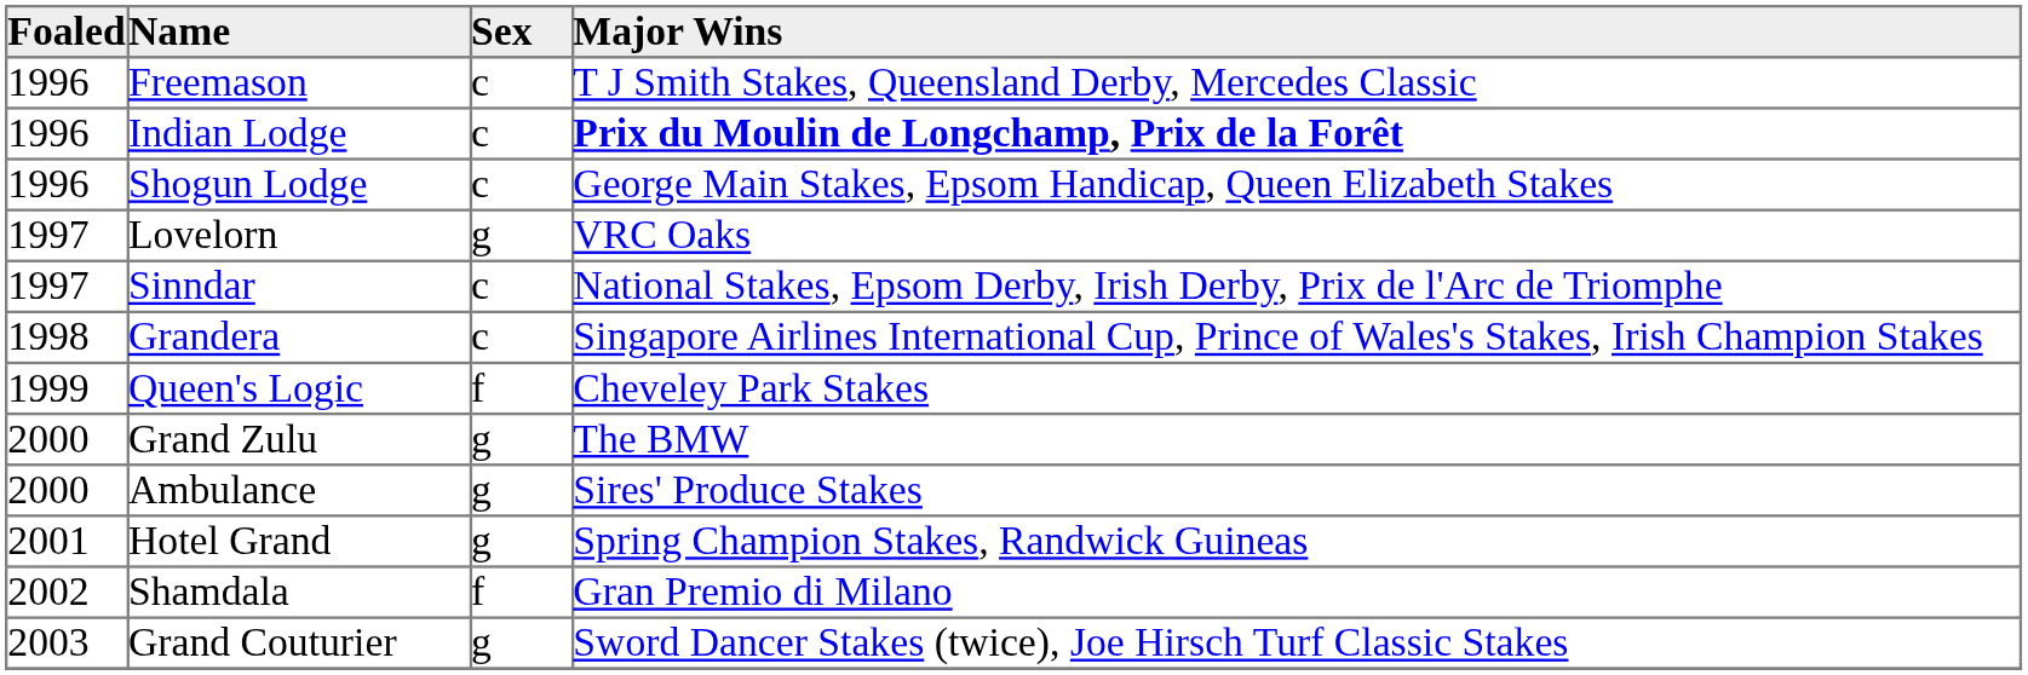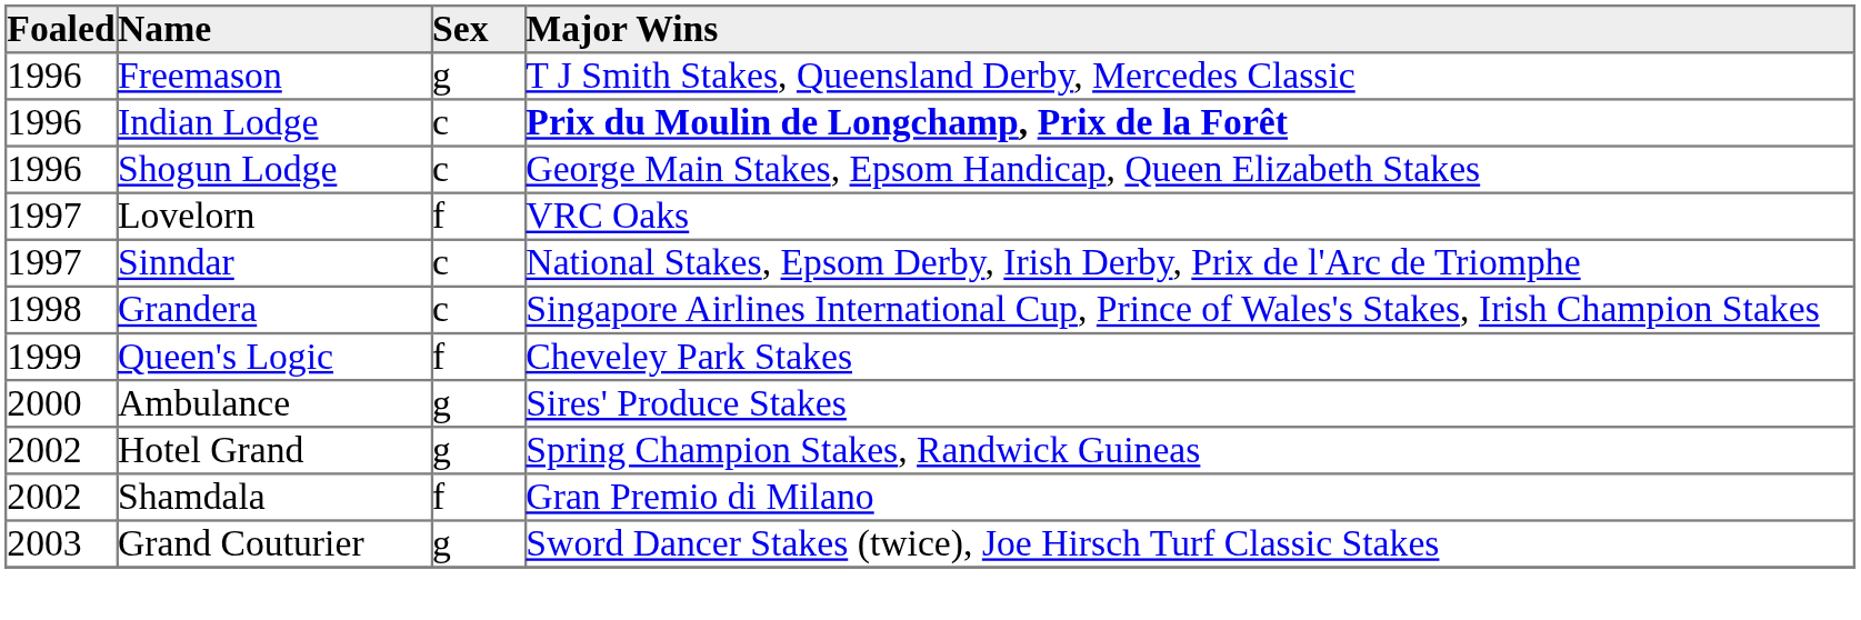Freemason | Sex: c -> g
Lovelorn | Sex: g -> f
- row: 2000 | Grand Zulu | g | The BMW
Hotel Grand | Foaled: 2001 -> 2002
